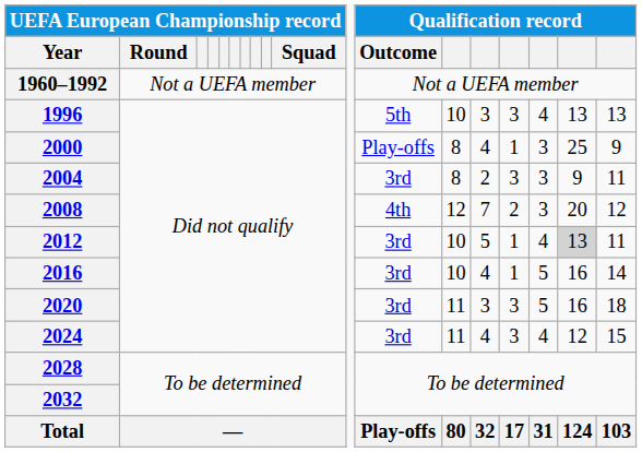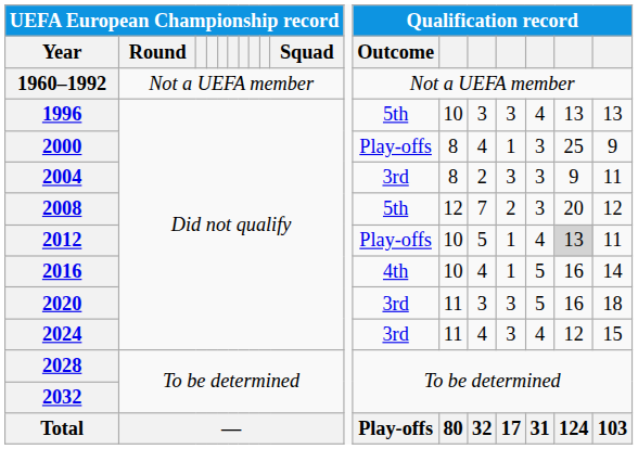2008 | Qualification record / Outcome: 4th -> 5th
2012 | Qualification record / Outcome: 3rd -> Play-offs
2016 | Qualification record / Outcome: 3rd -> 4th
